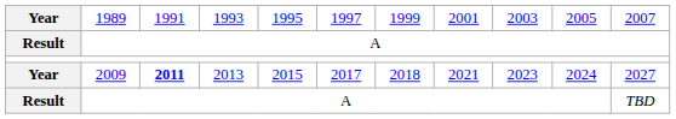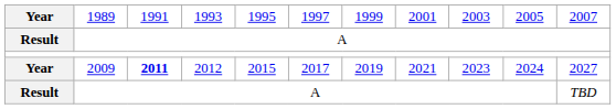Year / 2009 | column 4: 2013 -> 2012
Year / 2009 | column 7: 2018 -> 2019
